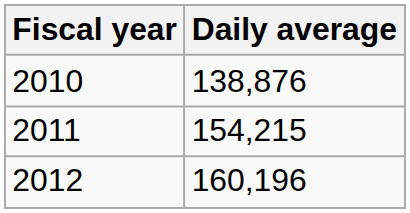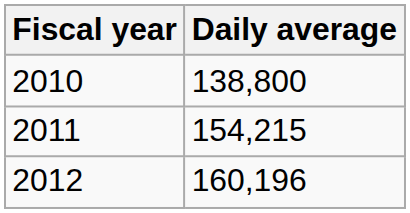2010 | Daily average: 138,876 -> 138,800
